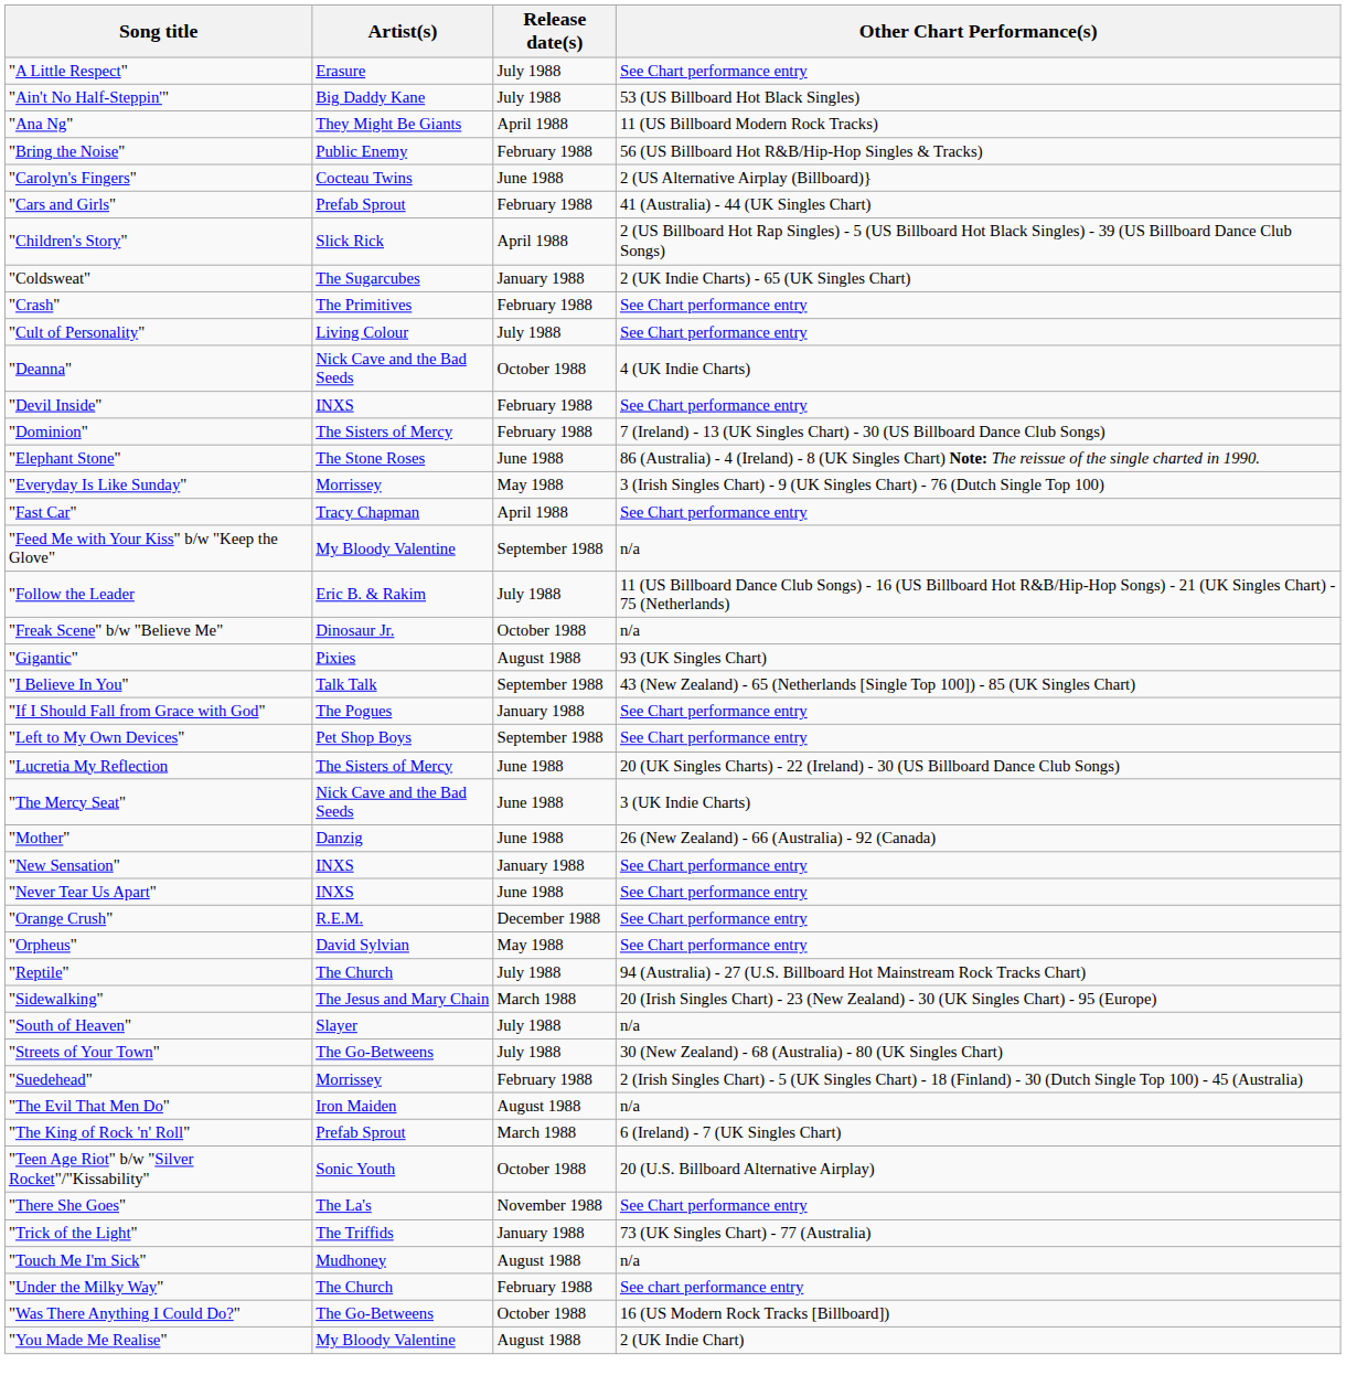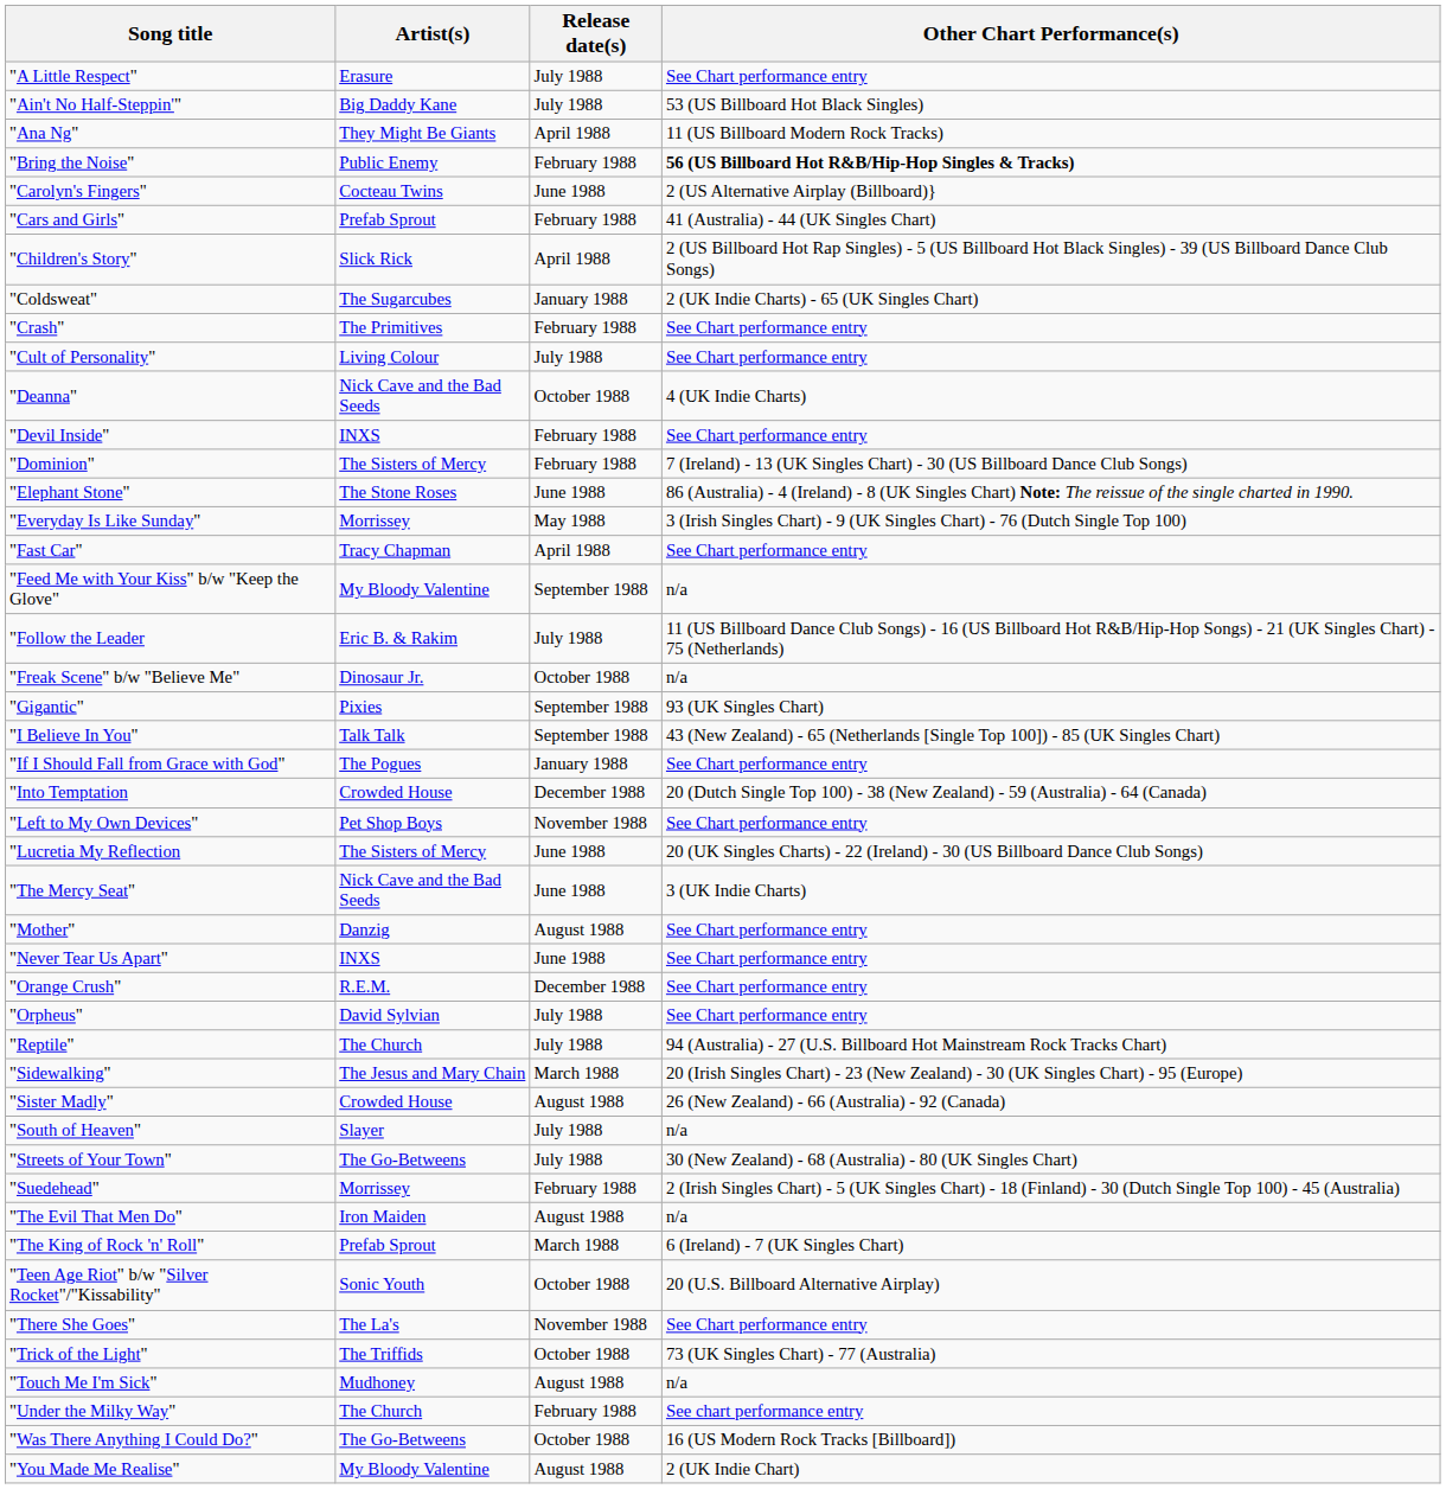"Bring the Noise" | Other Chart Performance(s): normal -> bold
"Gigantic" | Release date(s): August 1988 -> September 1988
+ row: "Into Temptation | Crowded House | December 1988 | 20 (Dutch Single Top 100) - 38 (New Zealand) - 59 (Australia) - 64 (Canada)
"Left to My Own Devices" | Release date(s): September 1988 -> November 1988
"Mother" | Release date(s): June 1988 -> August 1988
"Mother" | Other Chart Performance(s): 26 (New Zealand) - 66 (Australia) - 92 (Canada) -> See Chart performance entry
- row: "New Sensation" | INXS | January 1988 | See Chart performance entry
"Orpheus" | Release date(s): May 1988 -> July 1988
+ row: "Sister Madly" | Crowded House | August 1988 | 26 (New Zealand) - 66 (Australia) - 92 (Canada)
"Trick of the Light" | Release date(s): January 1988 -> October 1988
